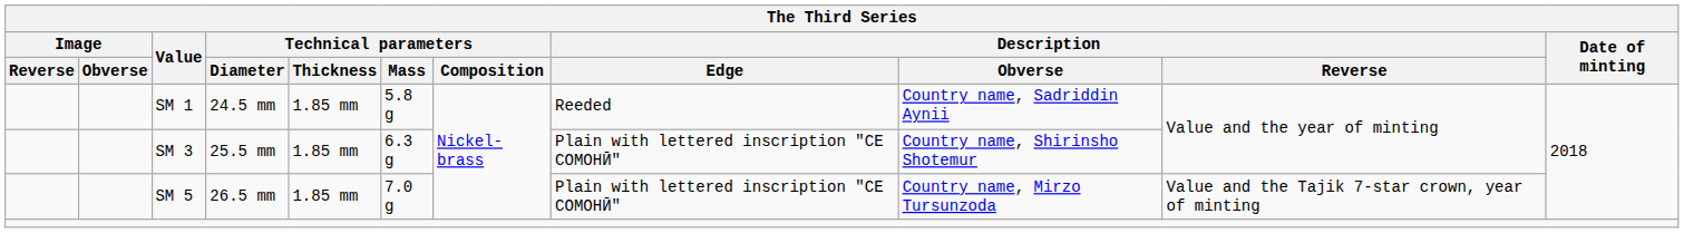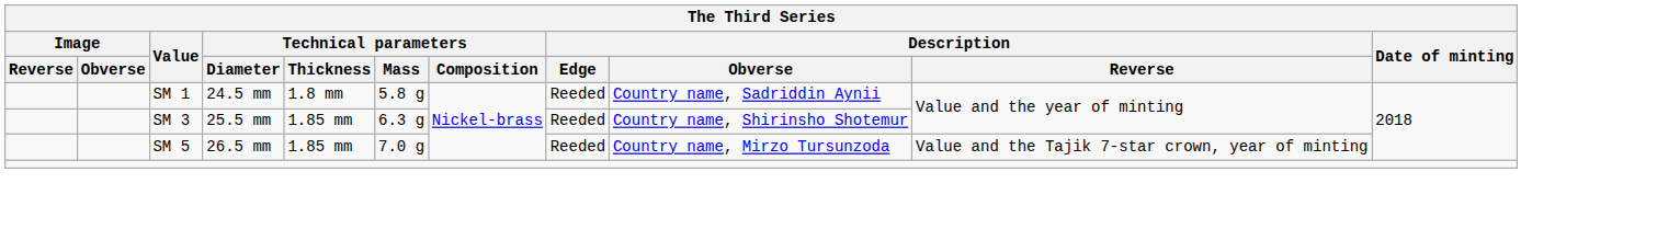SM 1 | The Third Series / Technical parameters / Thickness: 1.85 mm -> 1.8 mm
SM 3 | The Third Series / Description / Edge: Plain with lettered inscription "СЕ СОМОНӢ" -> Reeded
SM 5 | The Third Series / Description / Edge: Plain with lettered inscription "СЕ СОМОНӢ" -> Reeded
